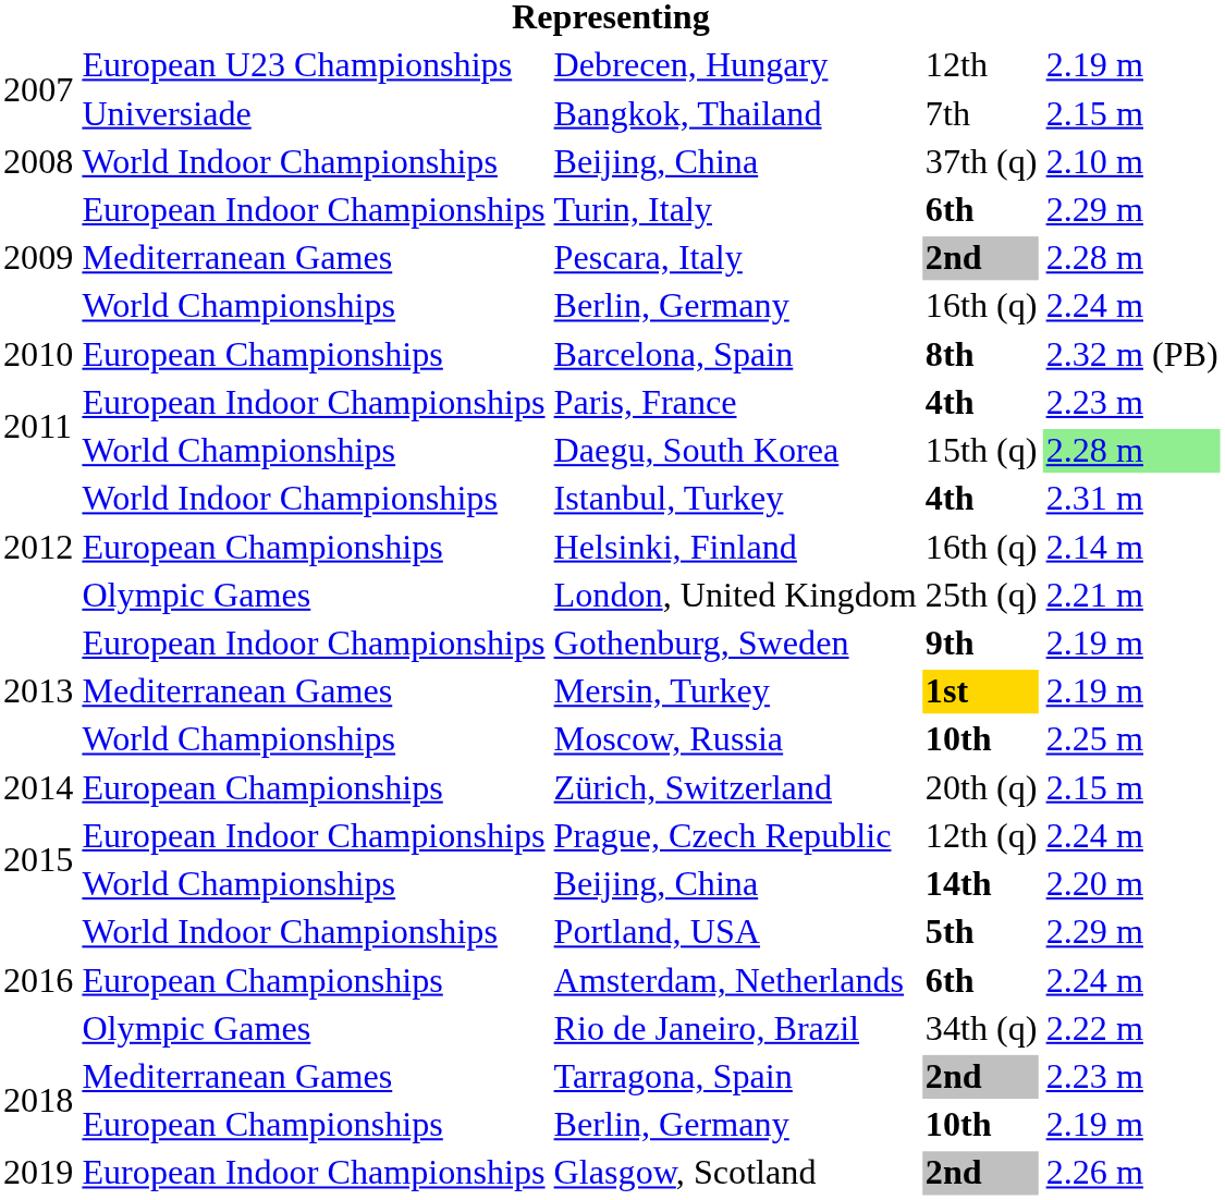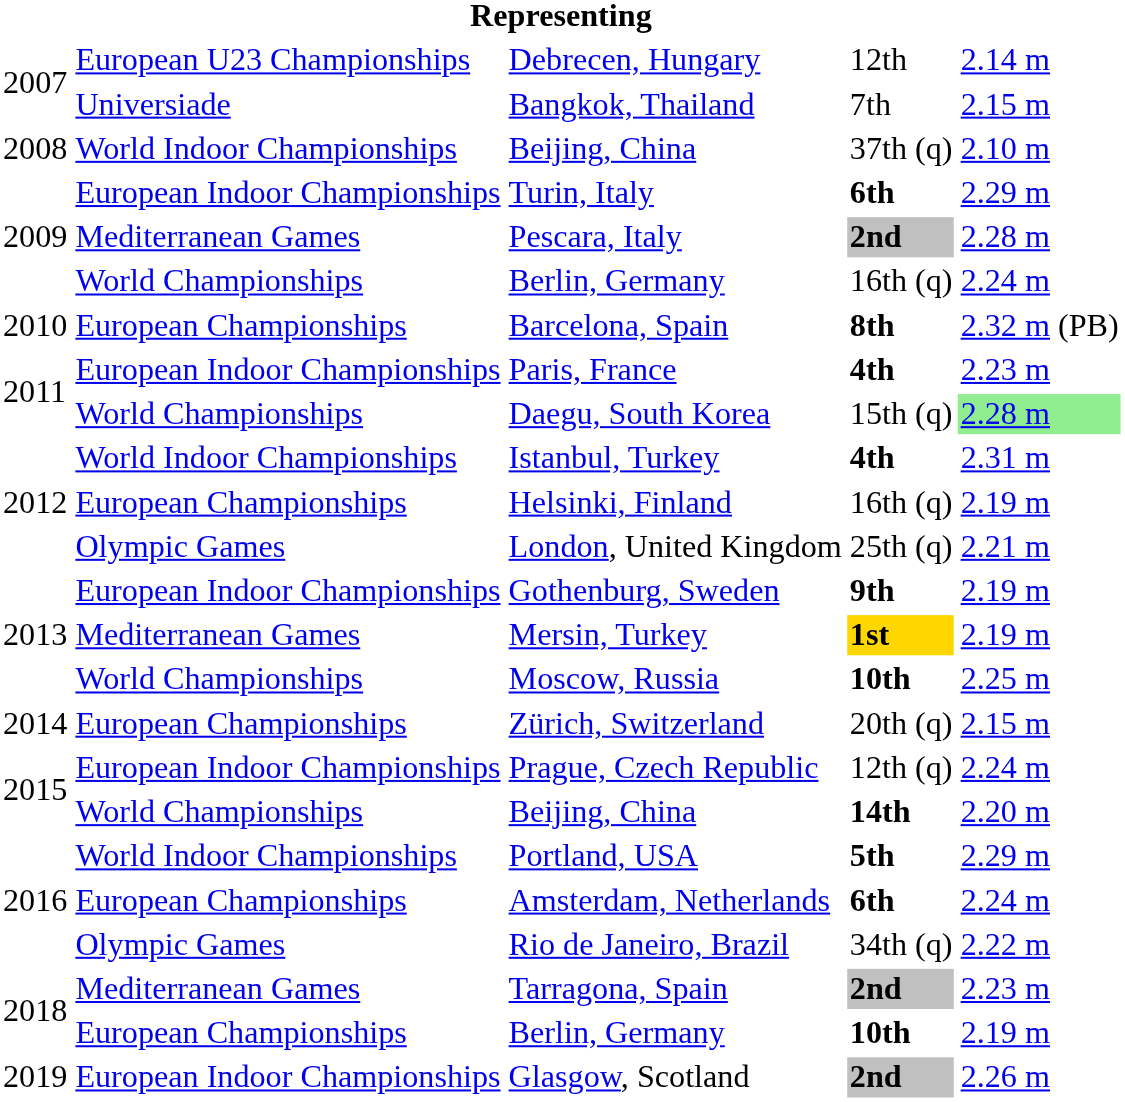Debrecen, Hungary | column 5: 2.19 m -> 2.14 m
Helsinki, Finland | column 5: 2.14 m -> 2.19 m
